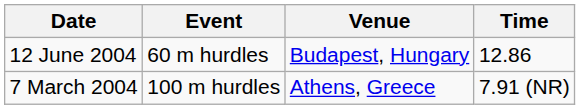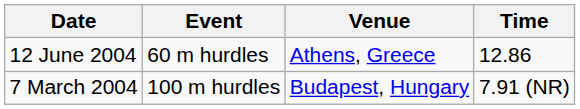12 June 2004 | Venue: Budapest, Hungary -> Athens, Greece
7 March 2004 | Venue: Athens, Greece -> Budapest, Hungary
